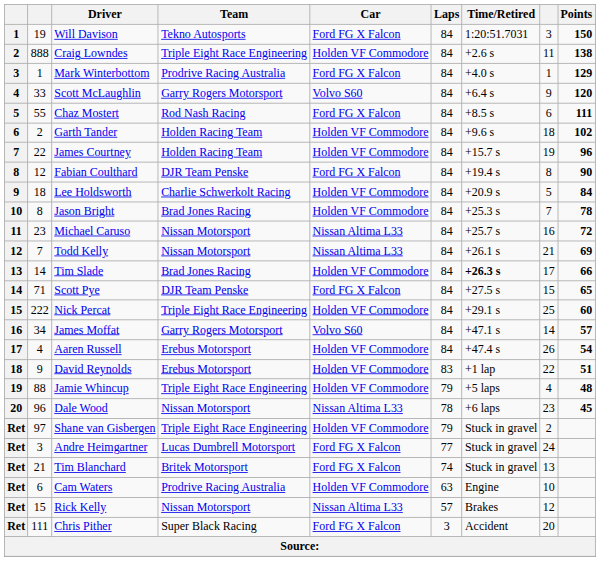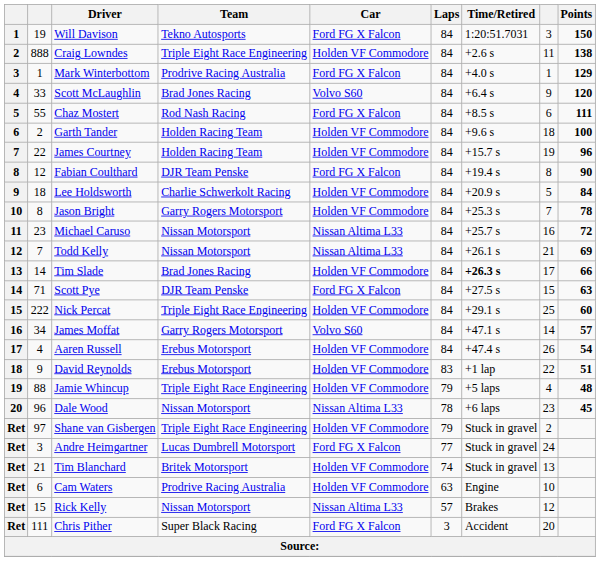Scott McLaughlin | Team: Garry Rogers Motorsport -> Brad Jones Racing
Garth Tander | Points: 102 -> 100
Jason Bright | Team: Brad Jones Racing -> Garry Rogers Motorsport
Scott Pye | Points: 65 -> 63
Tim Blanchard | Car: Ford FG X Falcon -> Holden VF Commodore
